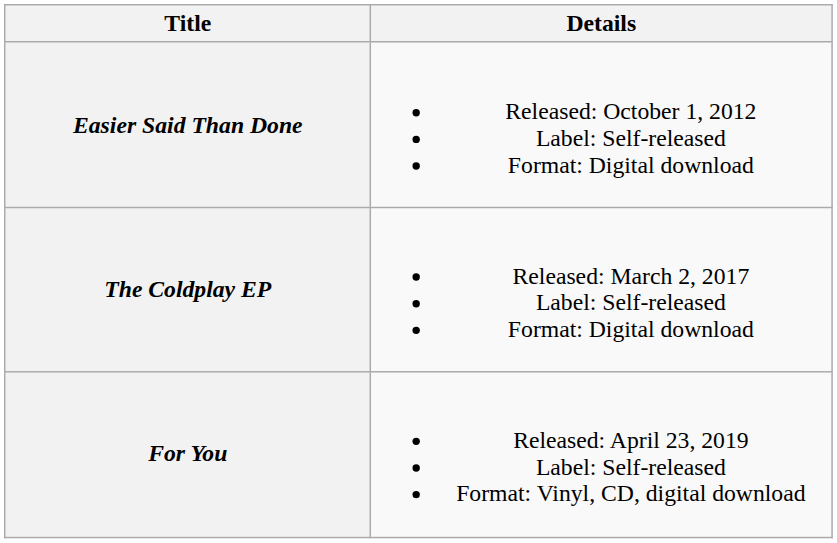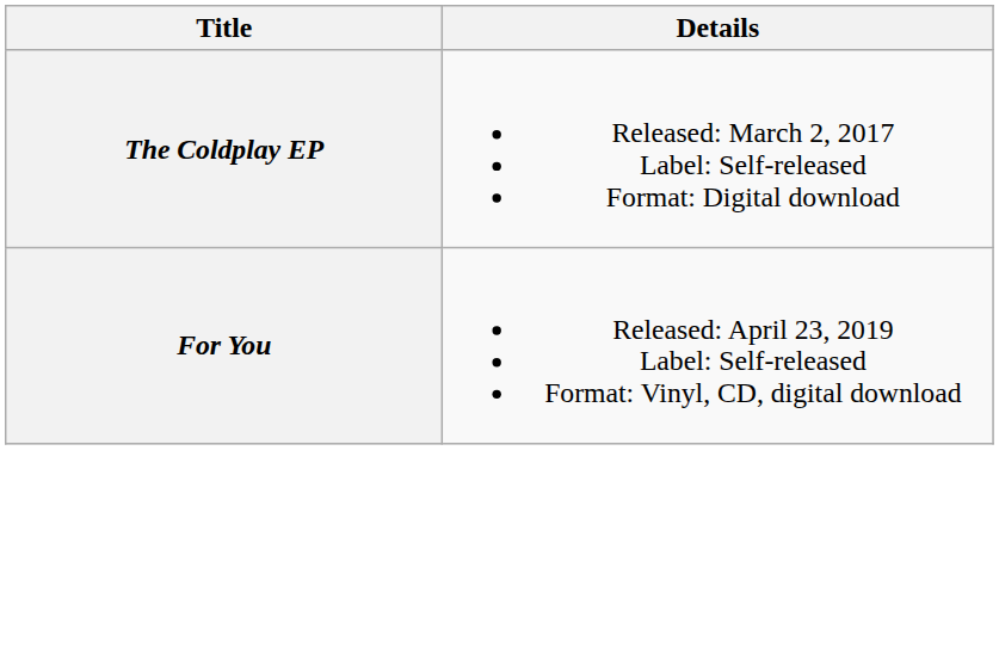- row: Easier Said Than Done | Released: October 1, 2012 Label: Self-released Format: Digital download
